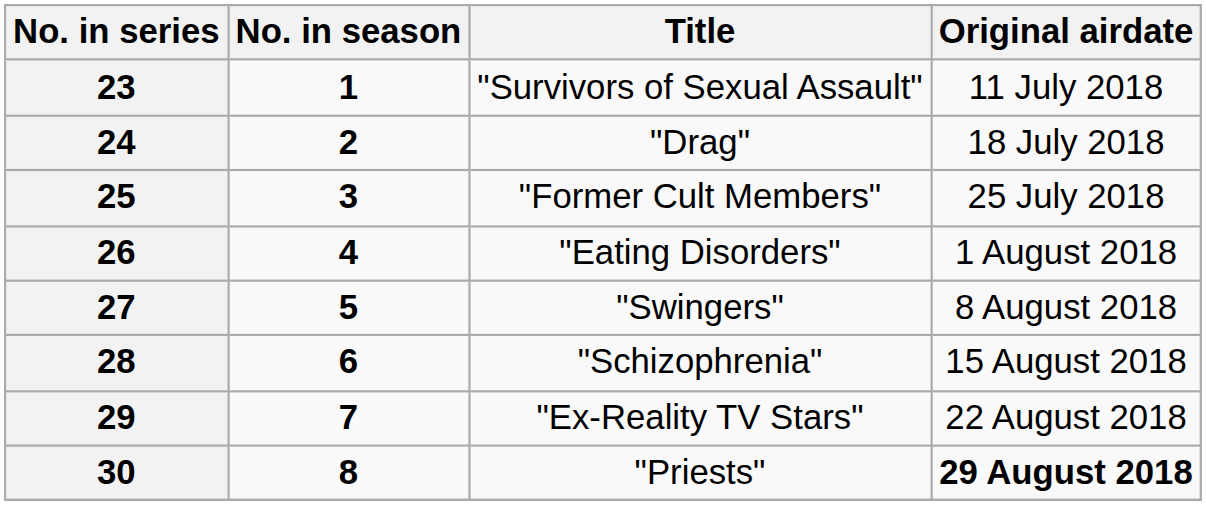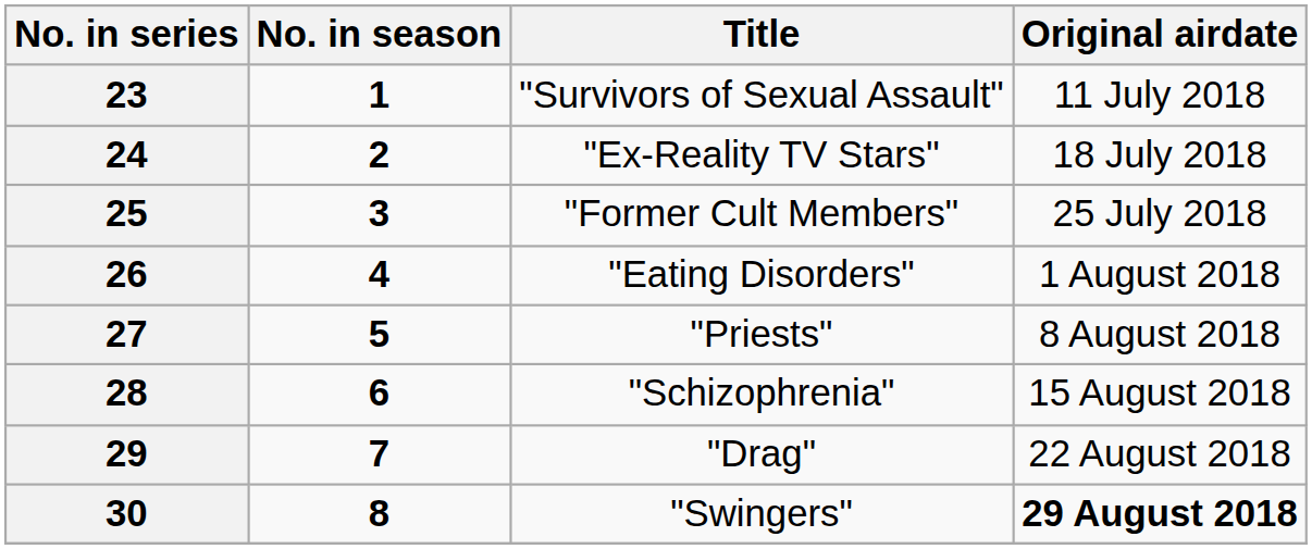24 | Title: "Drag" -> "Ex-Reality TV Stars"
27 | Title: "Swingers" -> "Priests"
29 | Title: "Ex-Reality TV Stars" -> "Drag"
30 | Title: "Priests" -> "Swingers"
